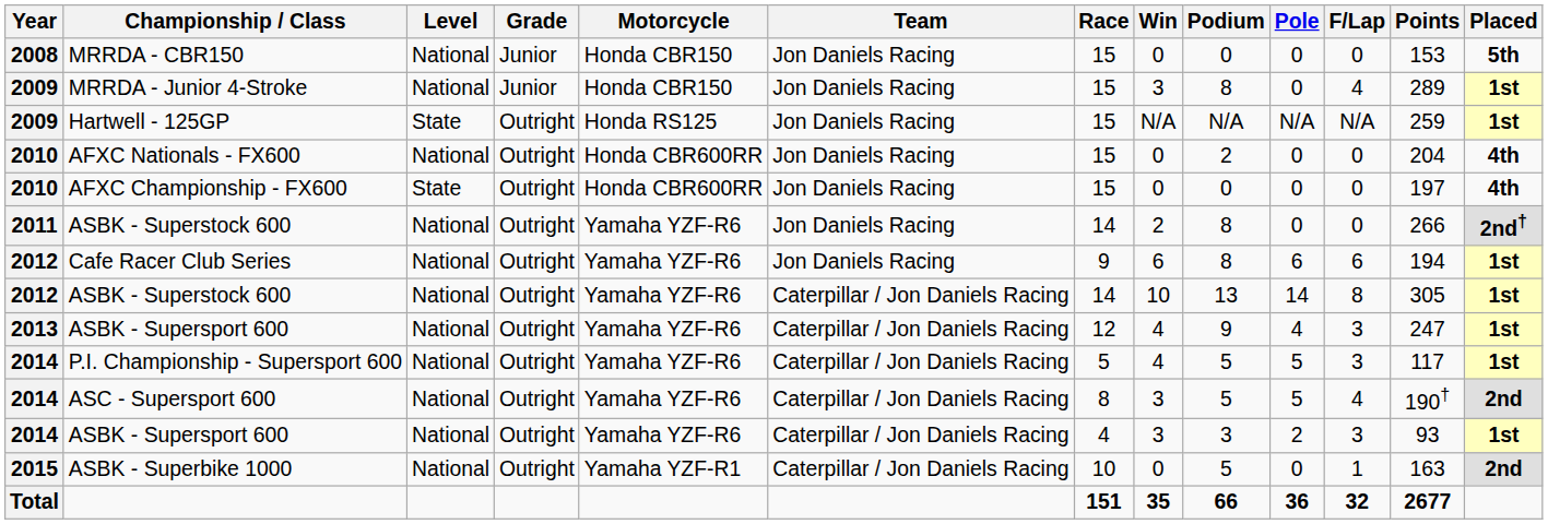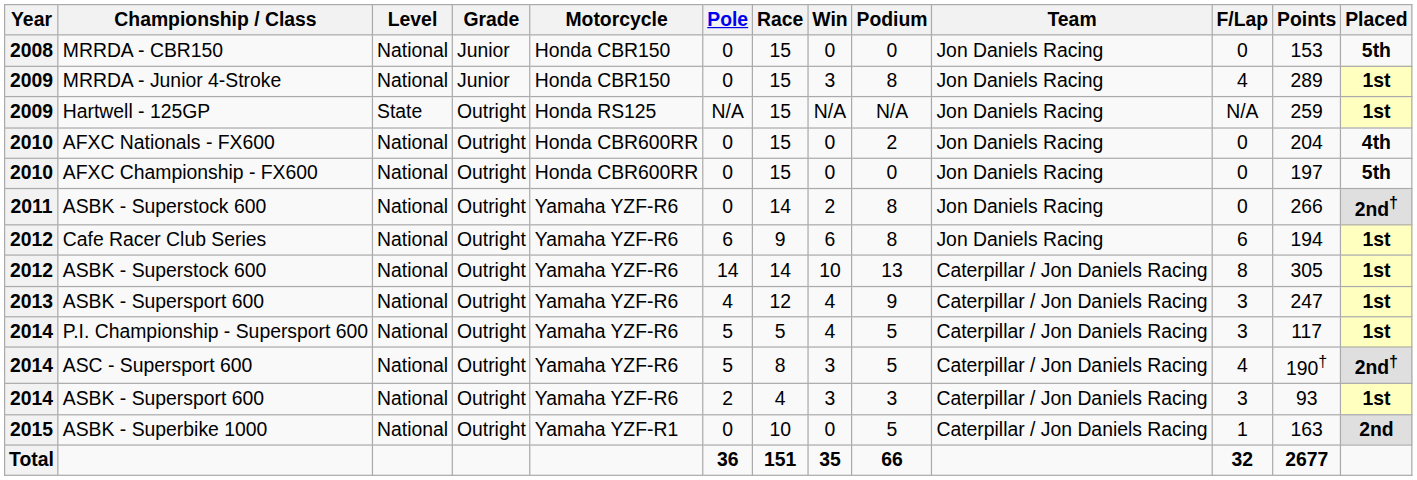columns swapped: Team <-> Pole
AFXC Championship - FX600 | Level: State -> National
AFXC Championship - FX600 | Placed: 4th -> 5th
ASC - Supersport 600 | Placed: 2nd -> 2nd†
